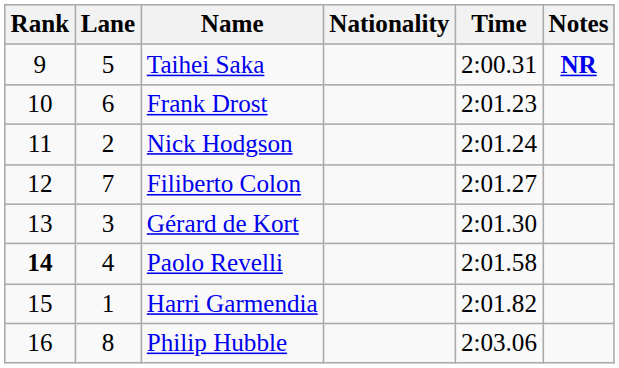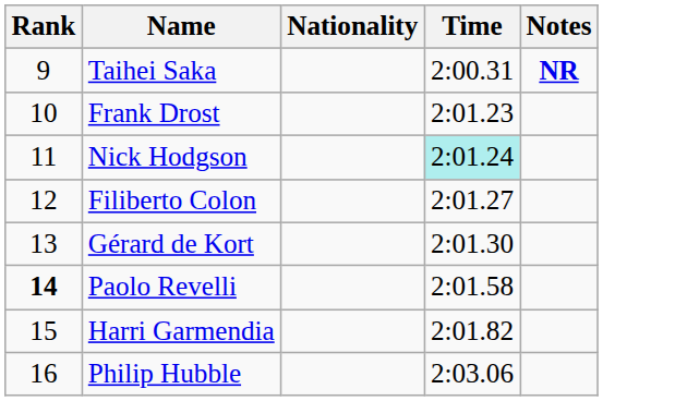- column: Lane | 5 | 6 | 2 | 7 | 3 | 4 | 1 | 8
Nick Hodgson | Time: no background -> paleturquoise background
